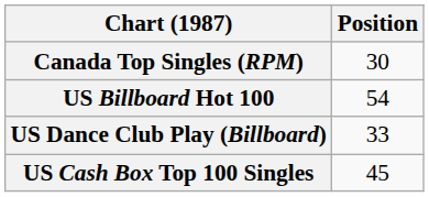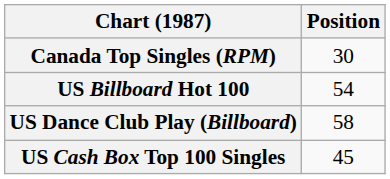US Dance Club Play (Billboard) | Position: 33 -> 58
